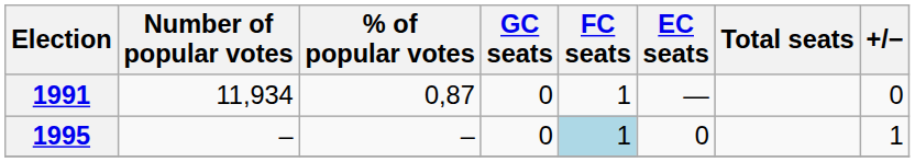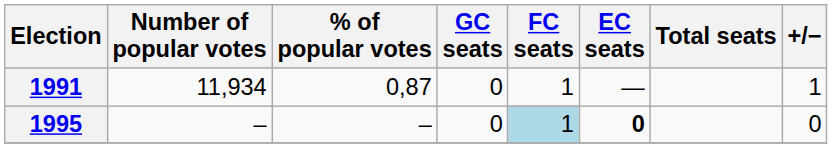1991 | +/−: 0 -> 1
1995 | EC seats: normal -> bold
1995 | +/−: 1 -> 0
